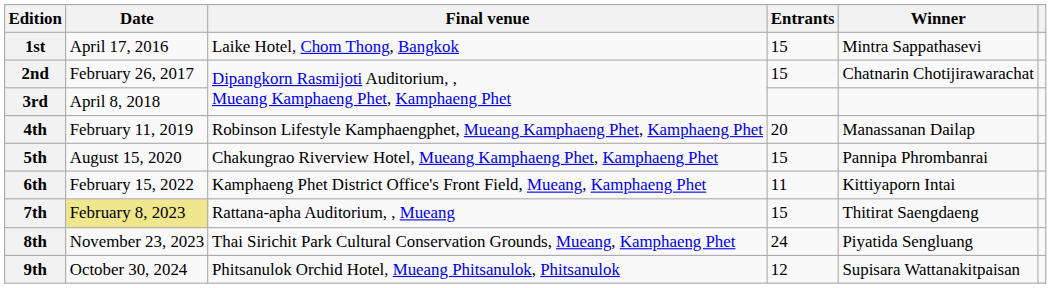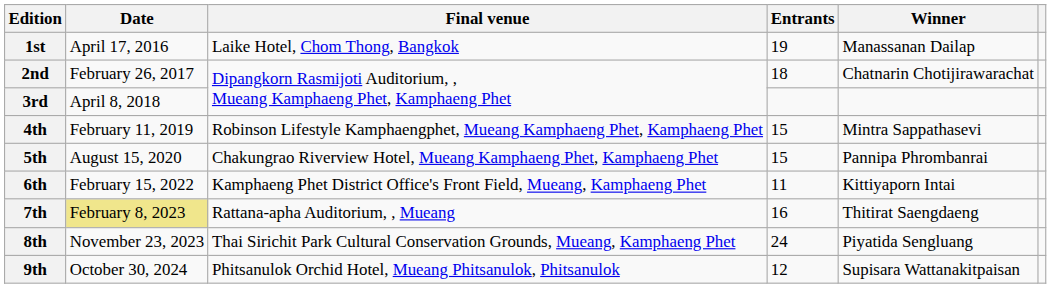1st | Entrants: 15 -> 19
1st | Winner: Mintra Sappathasevi -> Manassanan Dailap
2nd | Entrants: 15 -> 18
4th | Entrants: 20 -> 15
4th | Winner: Manassanan Dailap -> Mintra Sappathasevi
7th | Entrants: 15 -> 16
